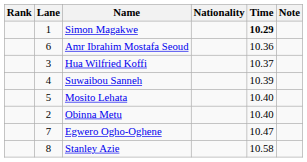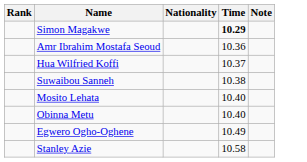- column: Lane | 1 | 6 | 3 | 4 | 5 | 2 | 7 | 8
Suwaibou Sanneh | Time: 10.39 -> 10.38
Egwero Ogho-Oghene | Time: 10.47 -> 10.49
